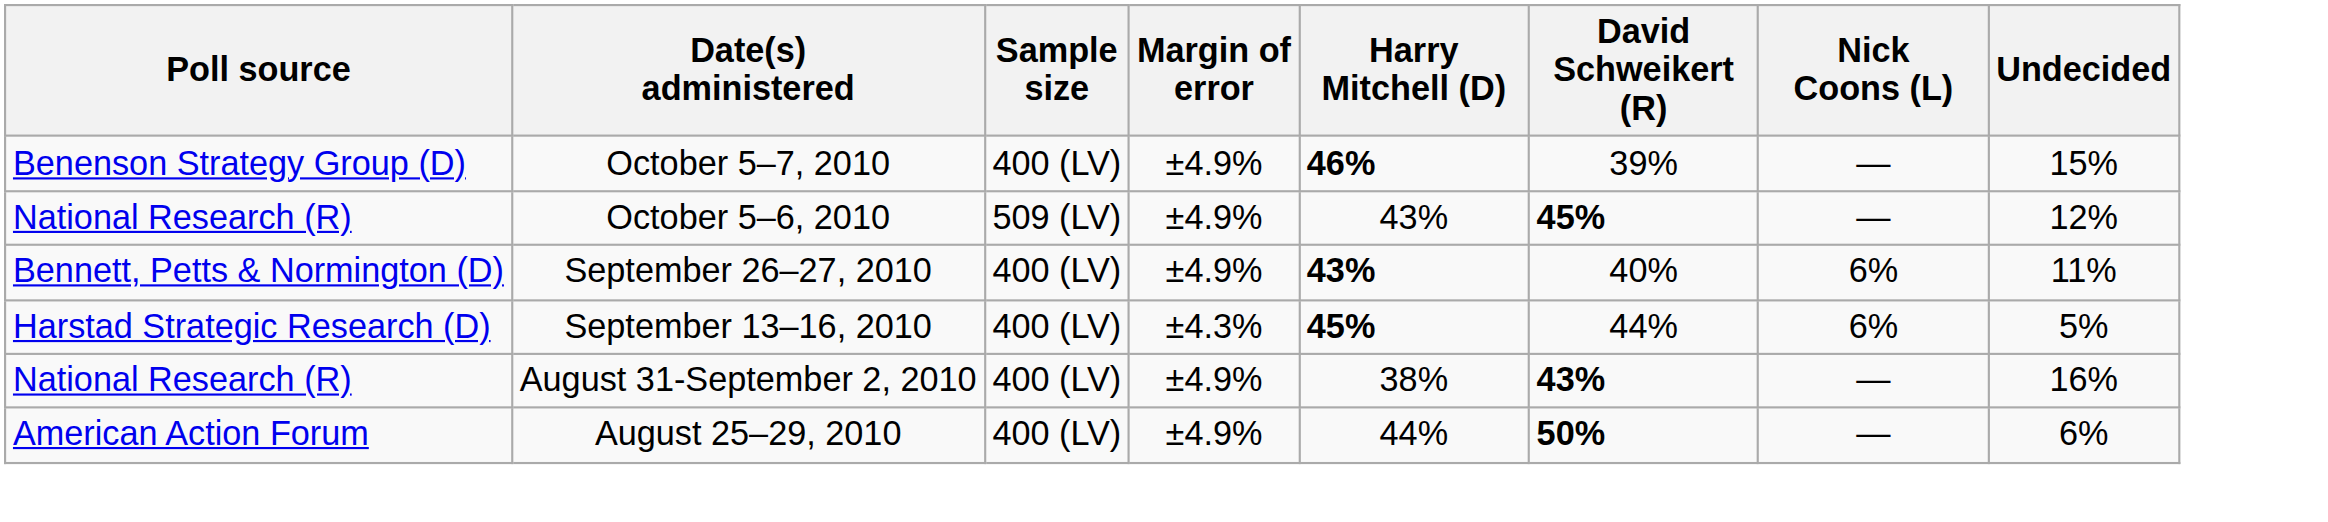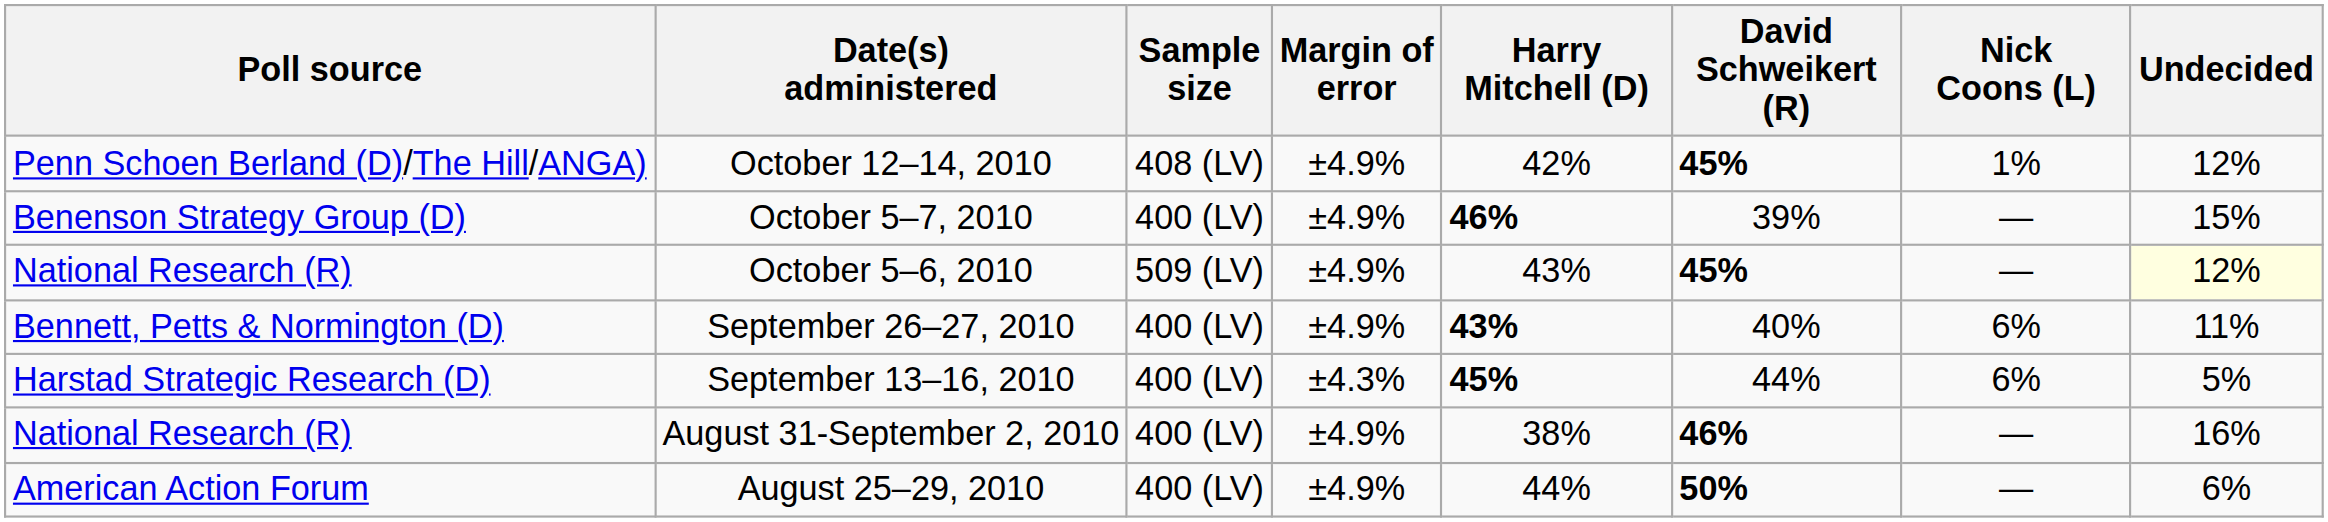+ row: Penn Schoen Berland (D)/The Hill/ANGA) | October 12–14, 2010 | 408 (LV) | ±4.9% | 42% | 45% | 1% | 12%
October 5–6, 2010 | Undecided: no background -> lightyellow background
August 31-September 2, 2010 | David Schweikert (R): 43% -> 46%
